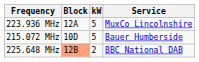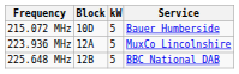rows swapped: 215.072 MHz <-> 223.936 MHz
225.648 MHz | Block: lightsalmon background -> no background
225.648 MHz | kW: 2 -> 5
